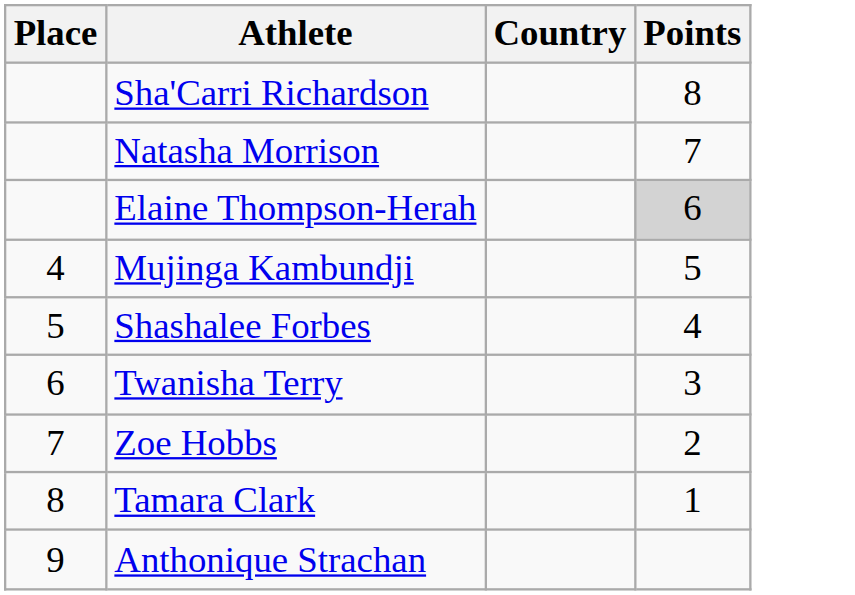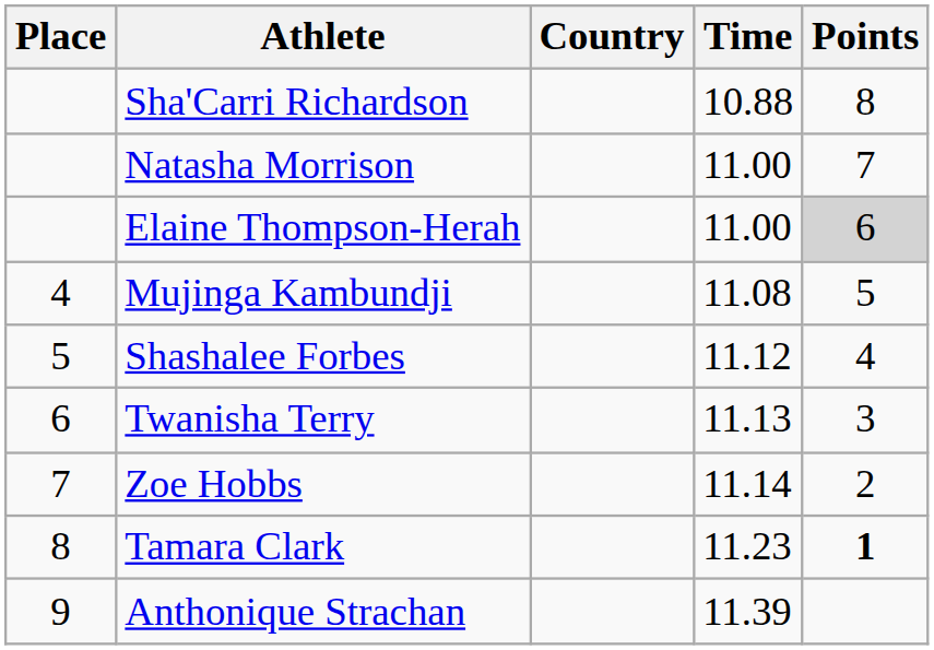+ column: Time | 10.88 | 11.00 | 11.00 | 11.08 | 11.12 | 11.13 | 11.14 | 11.23 | 11.39
Tamara Clark | Points: normal -> bold
